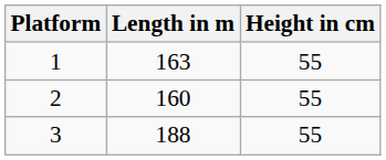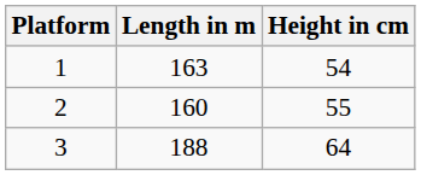1 | Height in cm: 55 -> 54
3 | Height in cm: 55 -> 64
